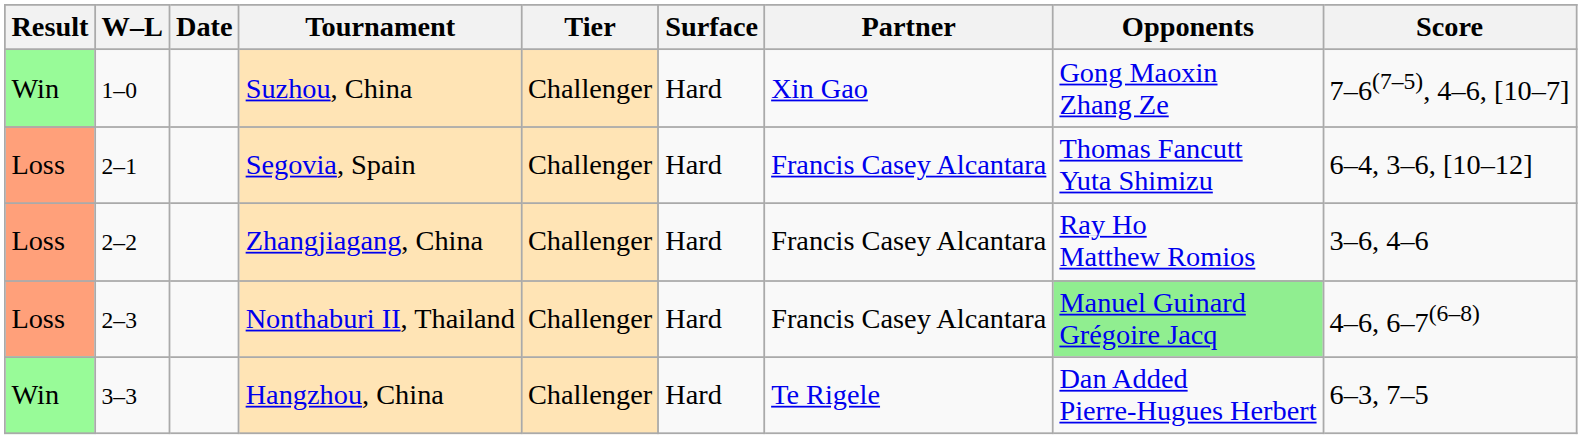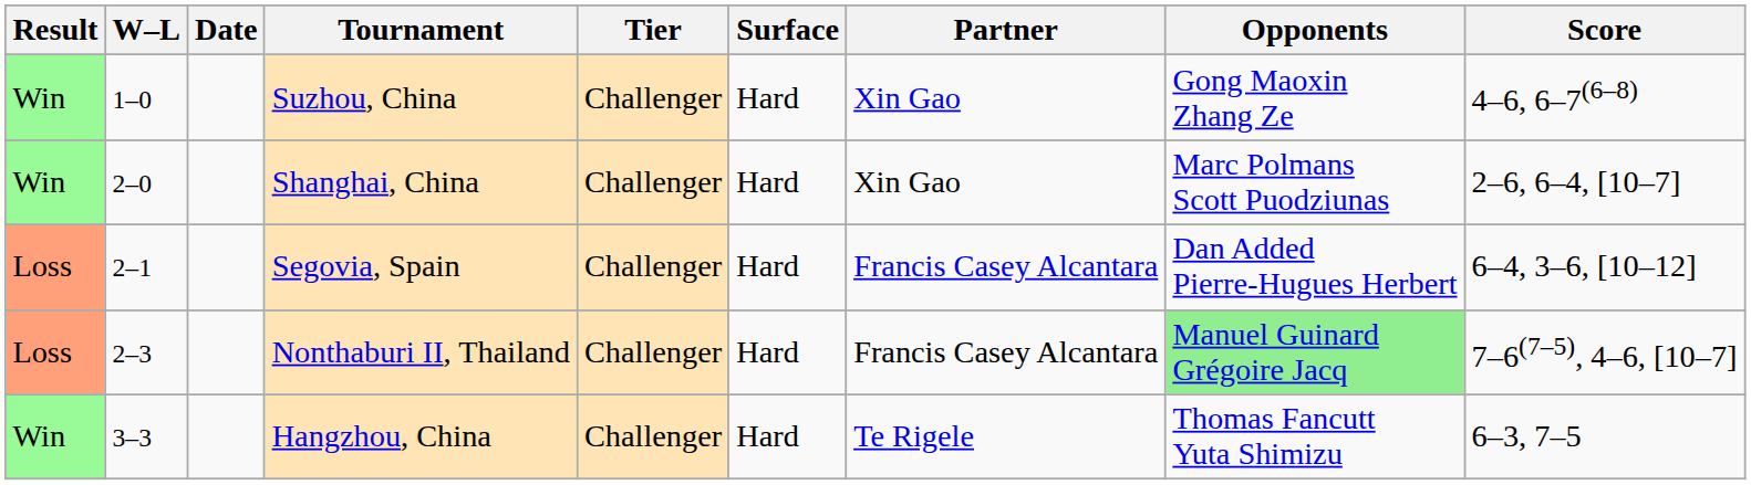Suzhou, China | Score: 7–6(7–5), 4–6, [10–7] -> 4–6, 6–7(6–8)
+ row: Win | 2–0 | Shanghai, China | Challenger | Hard | Xin Gao | Marc Polmans Scott Puodziunas | 2–6, 6–4, [10–7]
Segovia, Spain | Opponents: Thomas Fancutt Yuta Shimizu -> Dan Added Pierre-Hugues Herbert
- row: Loss | 2–2 | Zhangjiagang, China | Challenger | Hard | Francis Casey Alcantara | Ray Ho Matthew Romios | 3–6, 4–6
Nonthaburi II, Thailand | Score: 4–6, 6–7(6–8) -> 7–6(7–5), 4–6, [10–7]
Hangzhou, China | Opponents: Dan Added Pierre-Hugues Herbert -> Thomas Fancutt Yuta Shimizu
